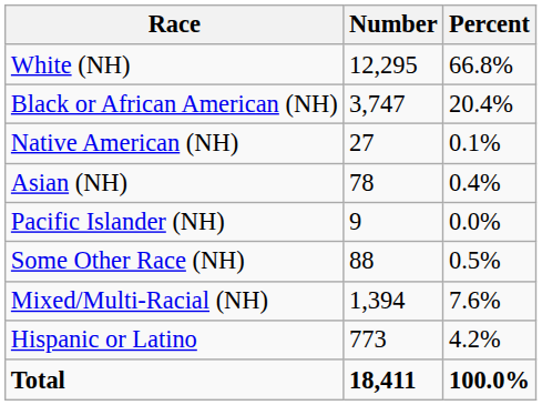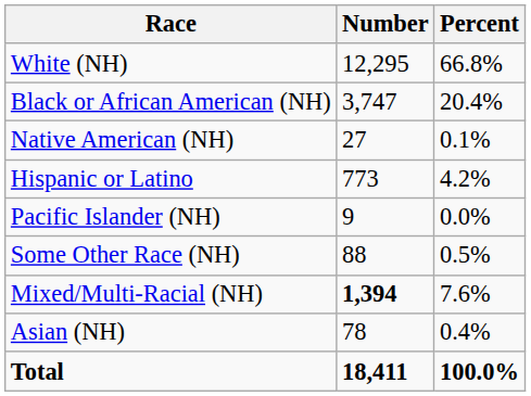rows swapped: Asian (NH) <-> Hispanic or Latino
Mixed/Multi-Racial (NH) | Number: normal -> bold
